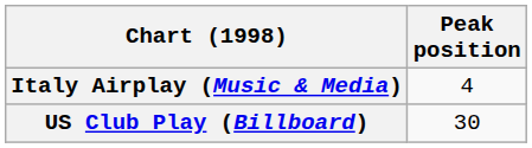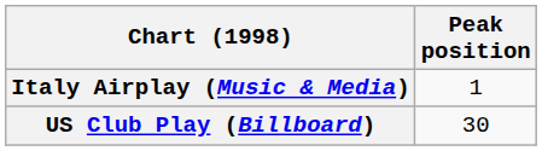Italy Airplay (Music & Media) | Peak position: 4 -> 1
